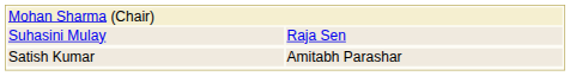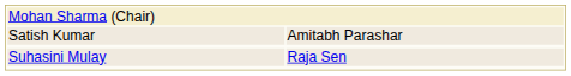rows swapped: Suhasini Mulay <-> Satish Kumar
